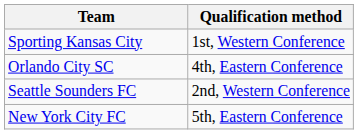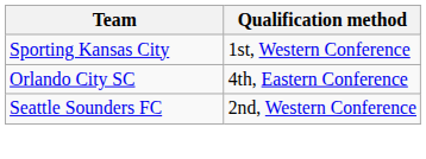- row: New York City FC | 5th, Eastern Conference
